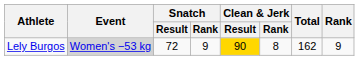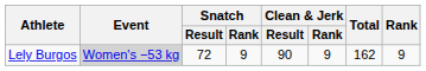Lely Burgos | Clean & Jerk / Result: gold background -> no background
Lely Burgos | Clean & Jerk / Rank: 8 -> 9
